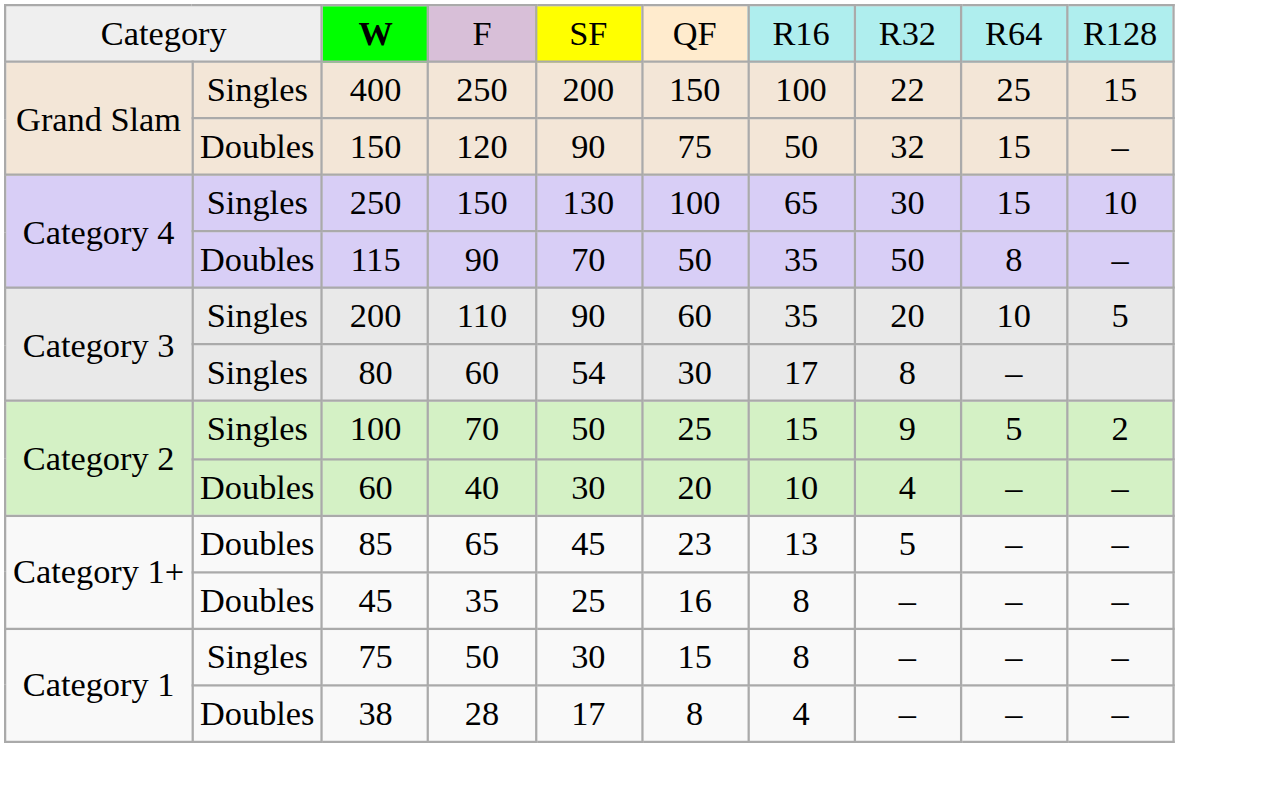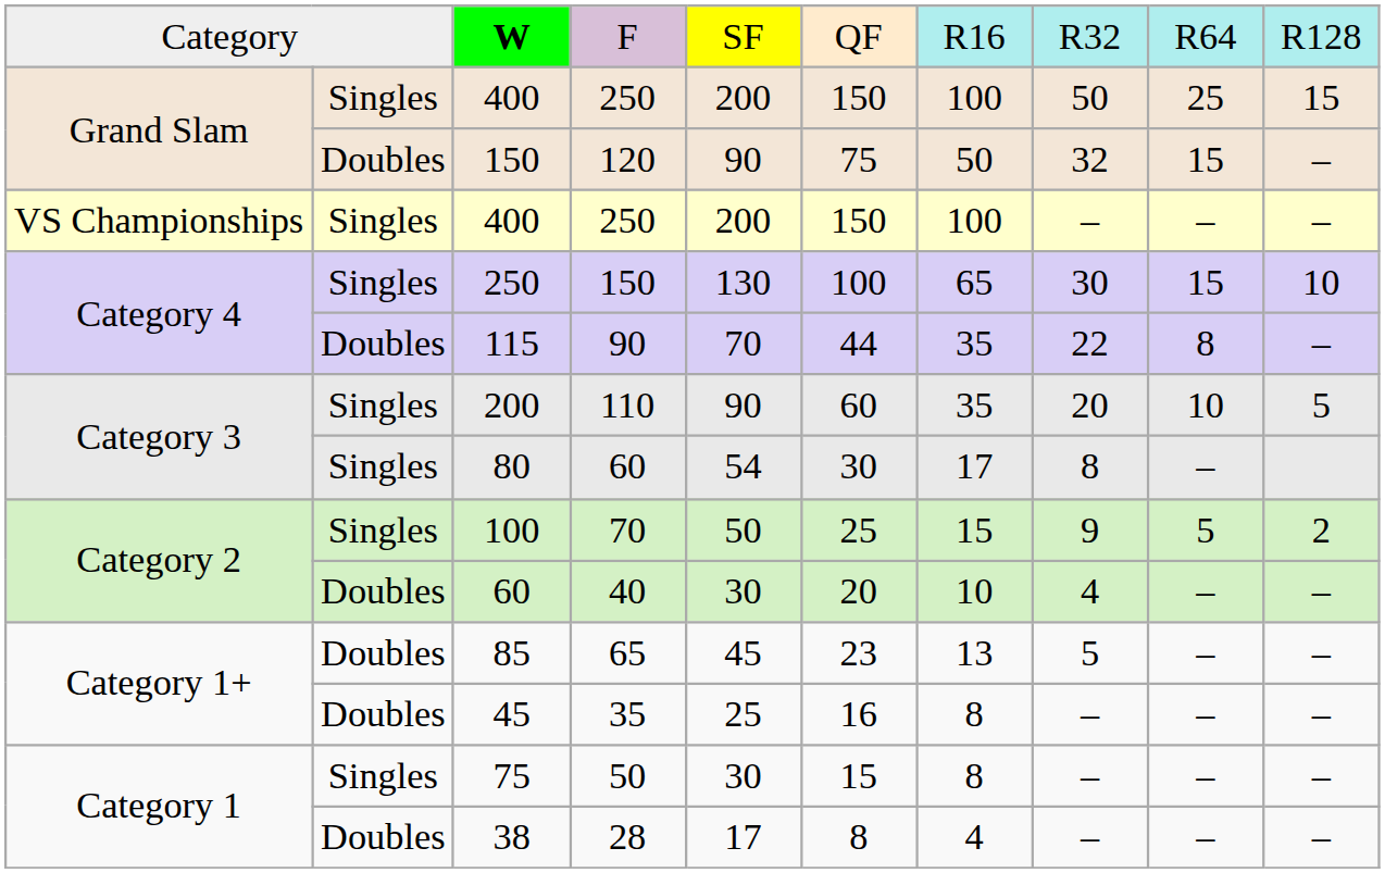Grand Slam / 400 | column 8: 22 -> 50
+ row: VS Championships | Singles | 400 | 250 | 200 | 150 | 100 | – | – | –
115 | column 6: 50 -> 44
115 | column 8: 50 -> 22
